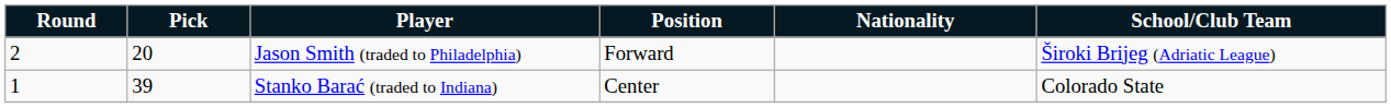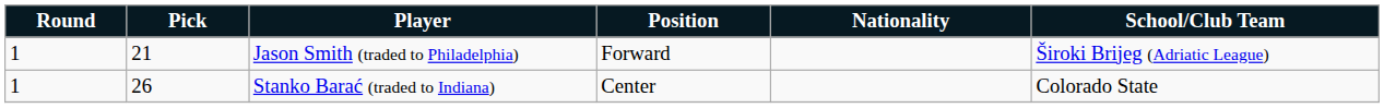Jason Smith (traded to Philadelphia) | Round: 2 -> 1
Jason Smith (traded to Philadelphia) | Pick: 20 -> 21
Stanko Barać (traded to Indiana) | Pick: 39 -> 26
